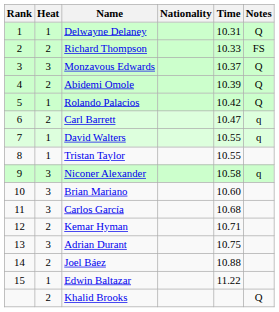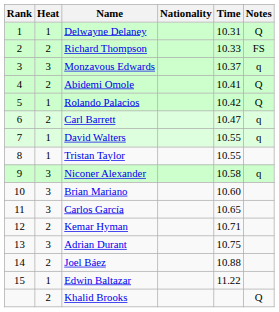Monzavous Edwards | Notes: Q -> q
Abidemi Omole | Time: 10.39 -> 10.41
Carlos García | Time: 10.68 -> 10.65
